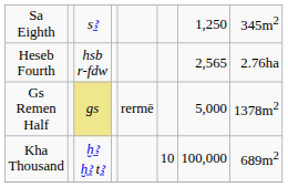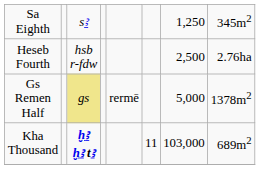Heseb Fourth | column 7: 2,565 -> 2,500
Kha Thousand | column 3: normal -> bold
Kha Thousand | column 6: 10 -> 11
Kha Thousand | column 7: 100,000 -> 103,000
